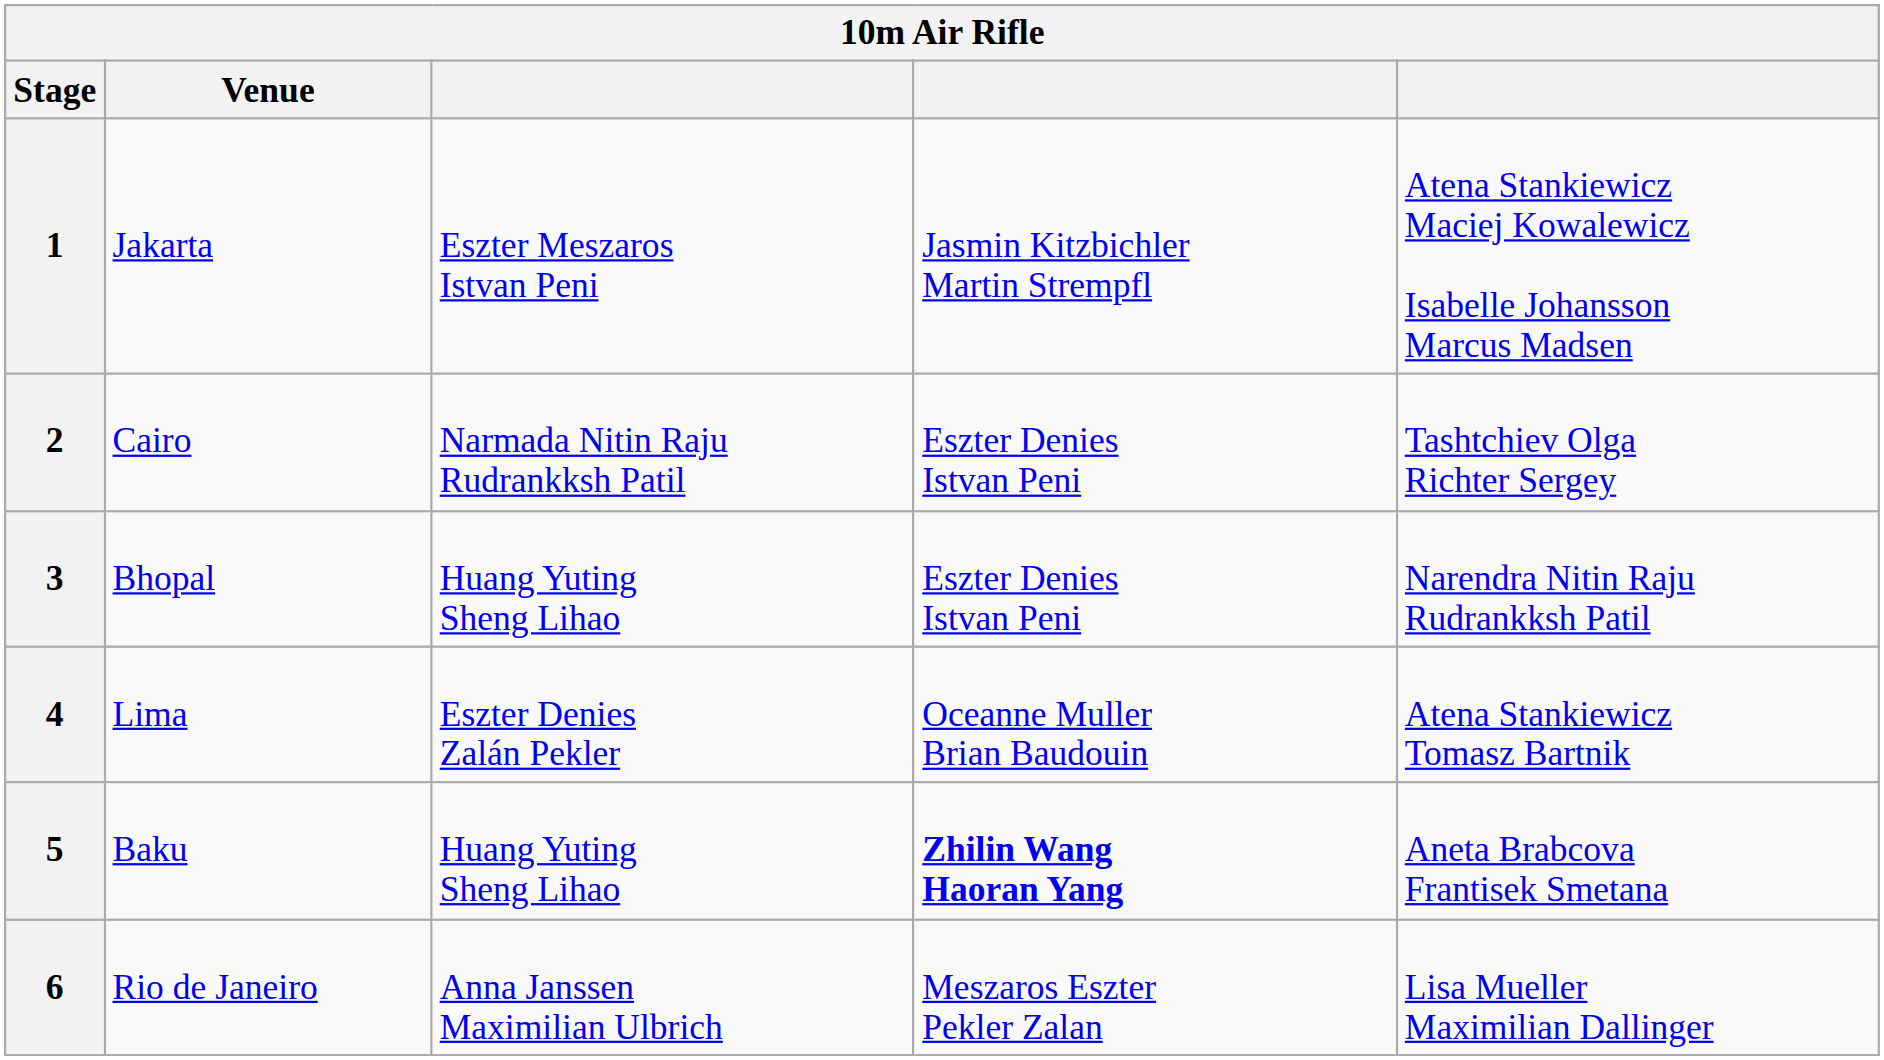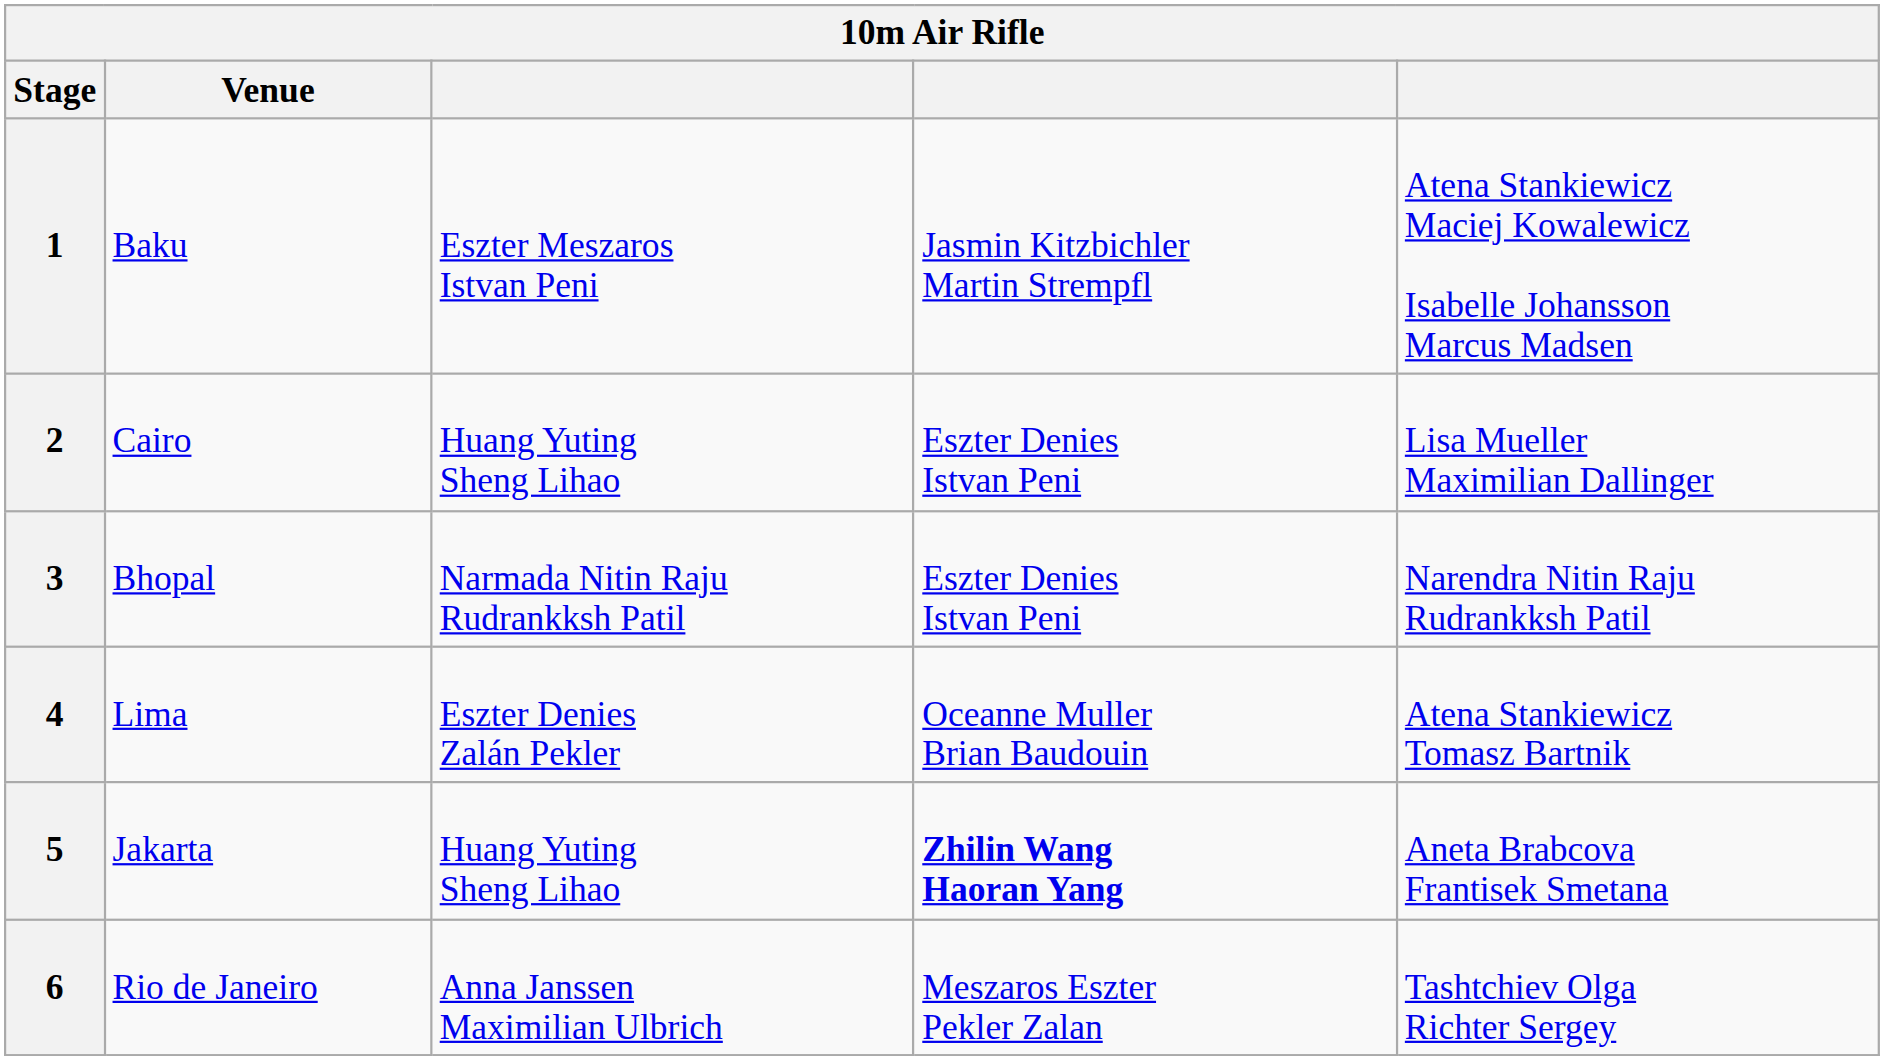1 | Venue: Jakarta -> Baku
2 | column 3: Narmada Nitin Raju Rudrankksh Patil -> Huang Yuting Sheng Lihao
2 | column 5: Tashtchiev Olga Richter Sergey -> Lisa Mueller Maximilian Dallinger
3 | column 3: Huang Yuting Sheng Lihao -> Narmada Nitin Raju Rudrankksh Patil
5 | Venue: Baku -> Jakarta
6 | column 5: Lisa Mueller Maximilian Dallinger -> Tashtchiev Olga Richter Sergey
